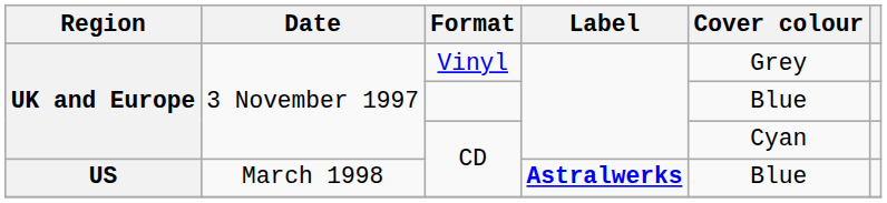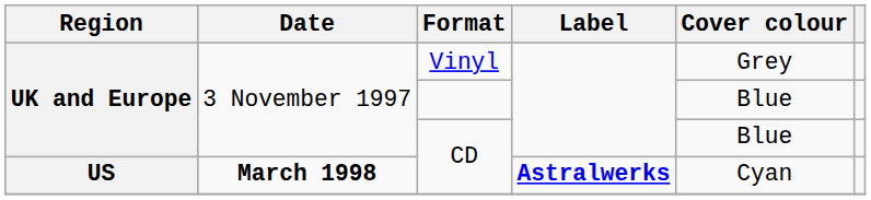UK and Europe / CD | Cover colour: Cyan -> Blue
US / CD | Date: normal -> bold
US / CD | Cover colour: Blue -> Cyan
